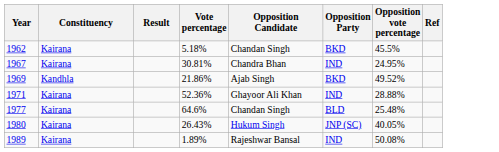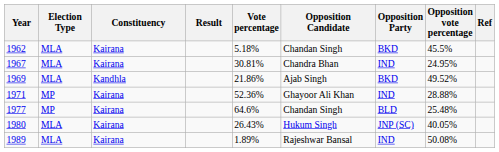+ column: Election Type | MLA | MLA | MLA | MP | MP | MLA | MLA
